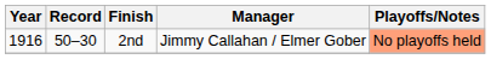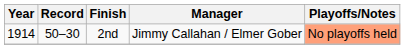2nd | Year: 1916 -> 1914
